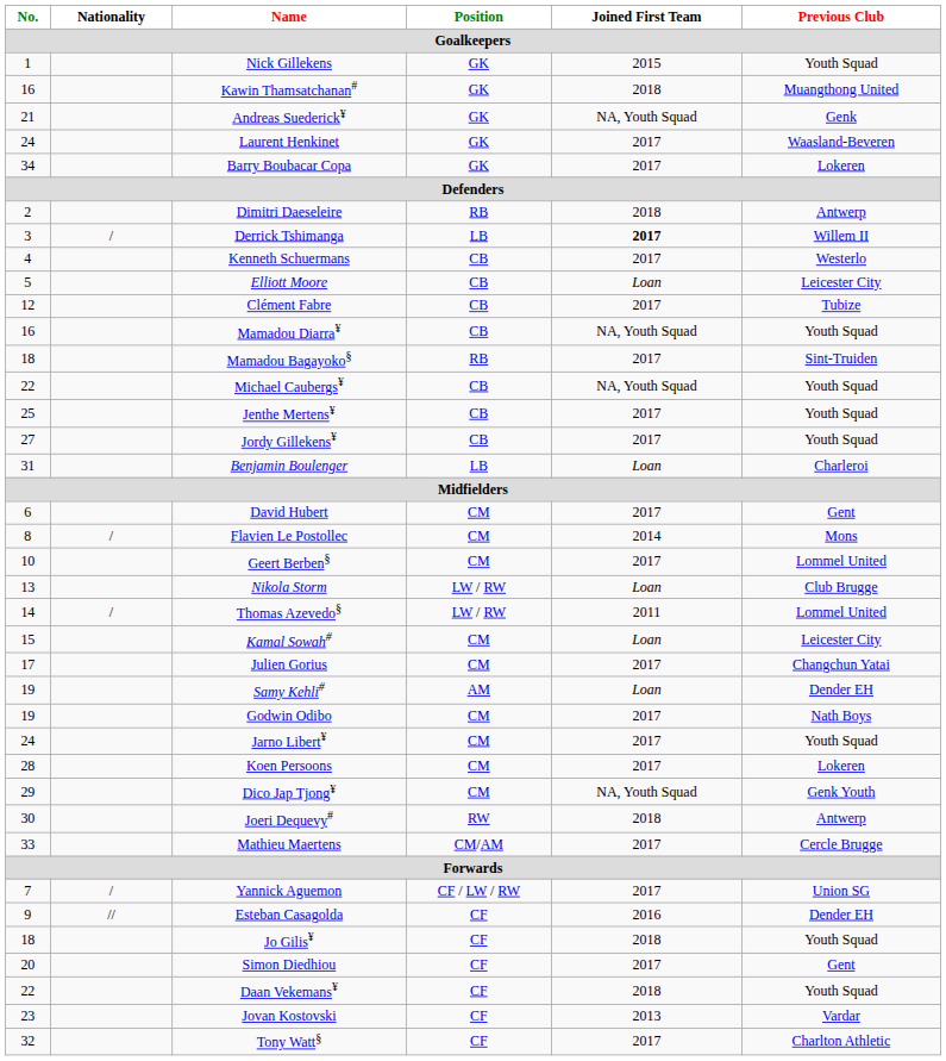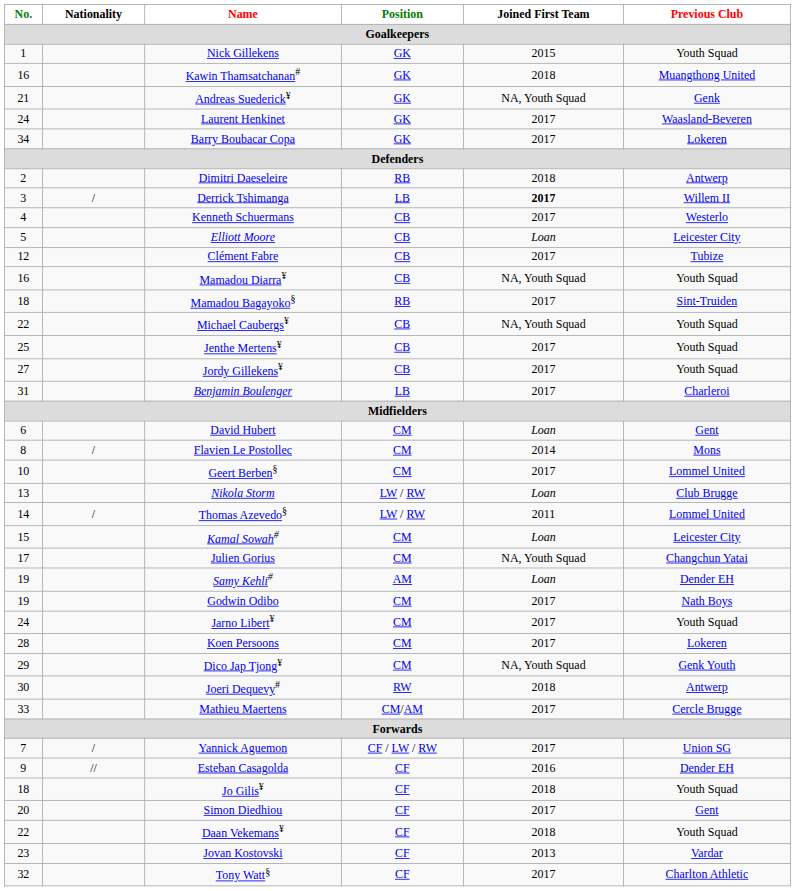Benjamin Boulenger | Joined First Team / Goalkeepers: Loan -> 2017
David Hubert | Joined First Team / Goalkeepers: 2017 -> Loan
Julien Gorius | Joined First Team / Goalkeepers: 2017 -> NA, Youth Squad
